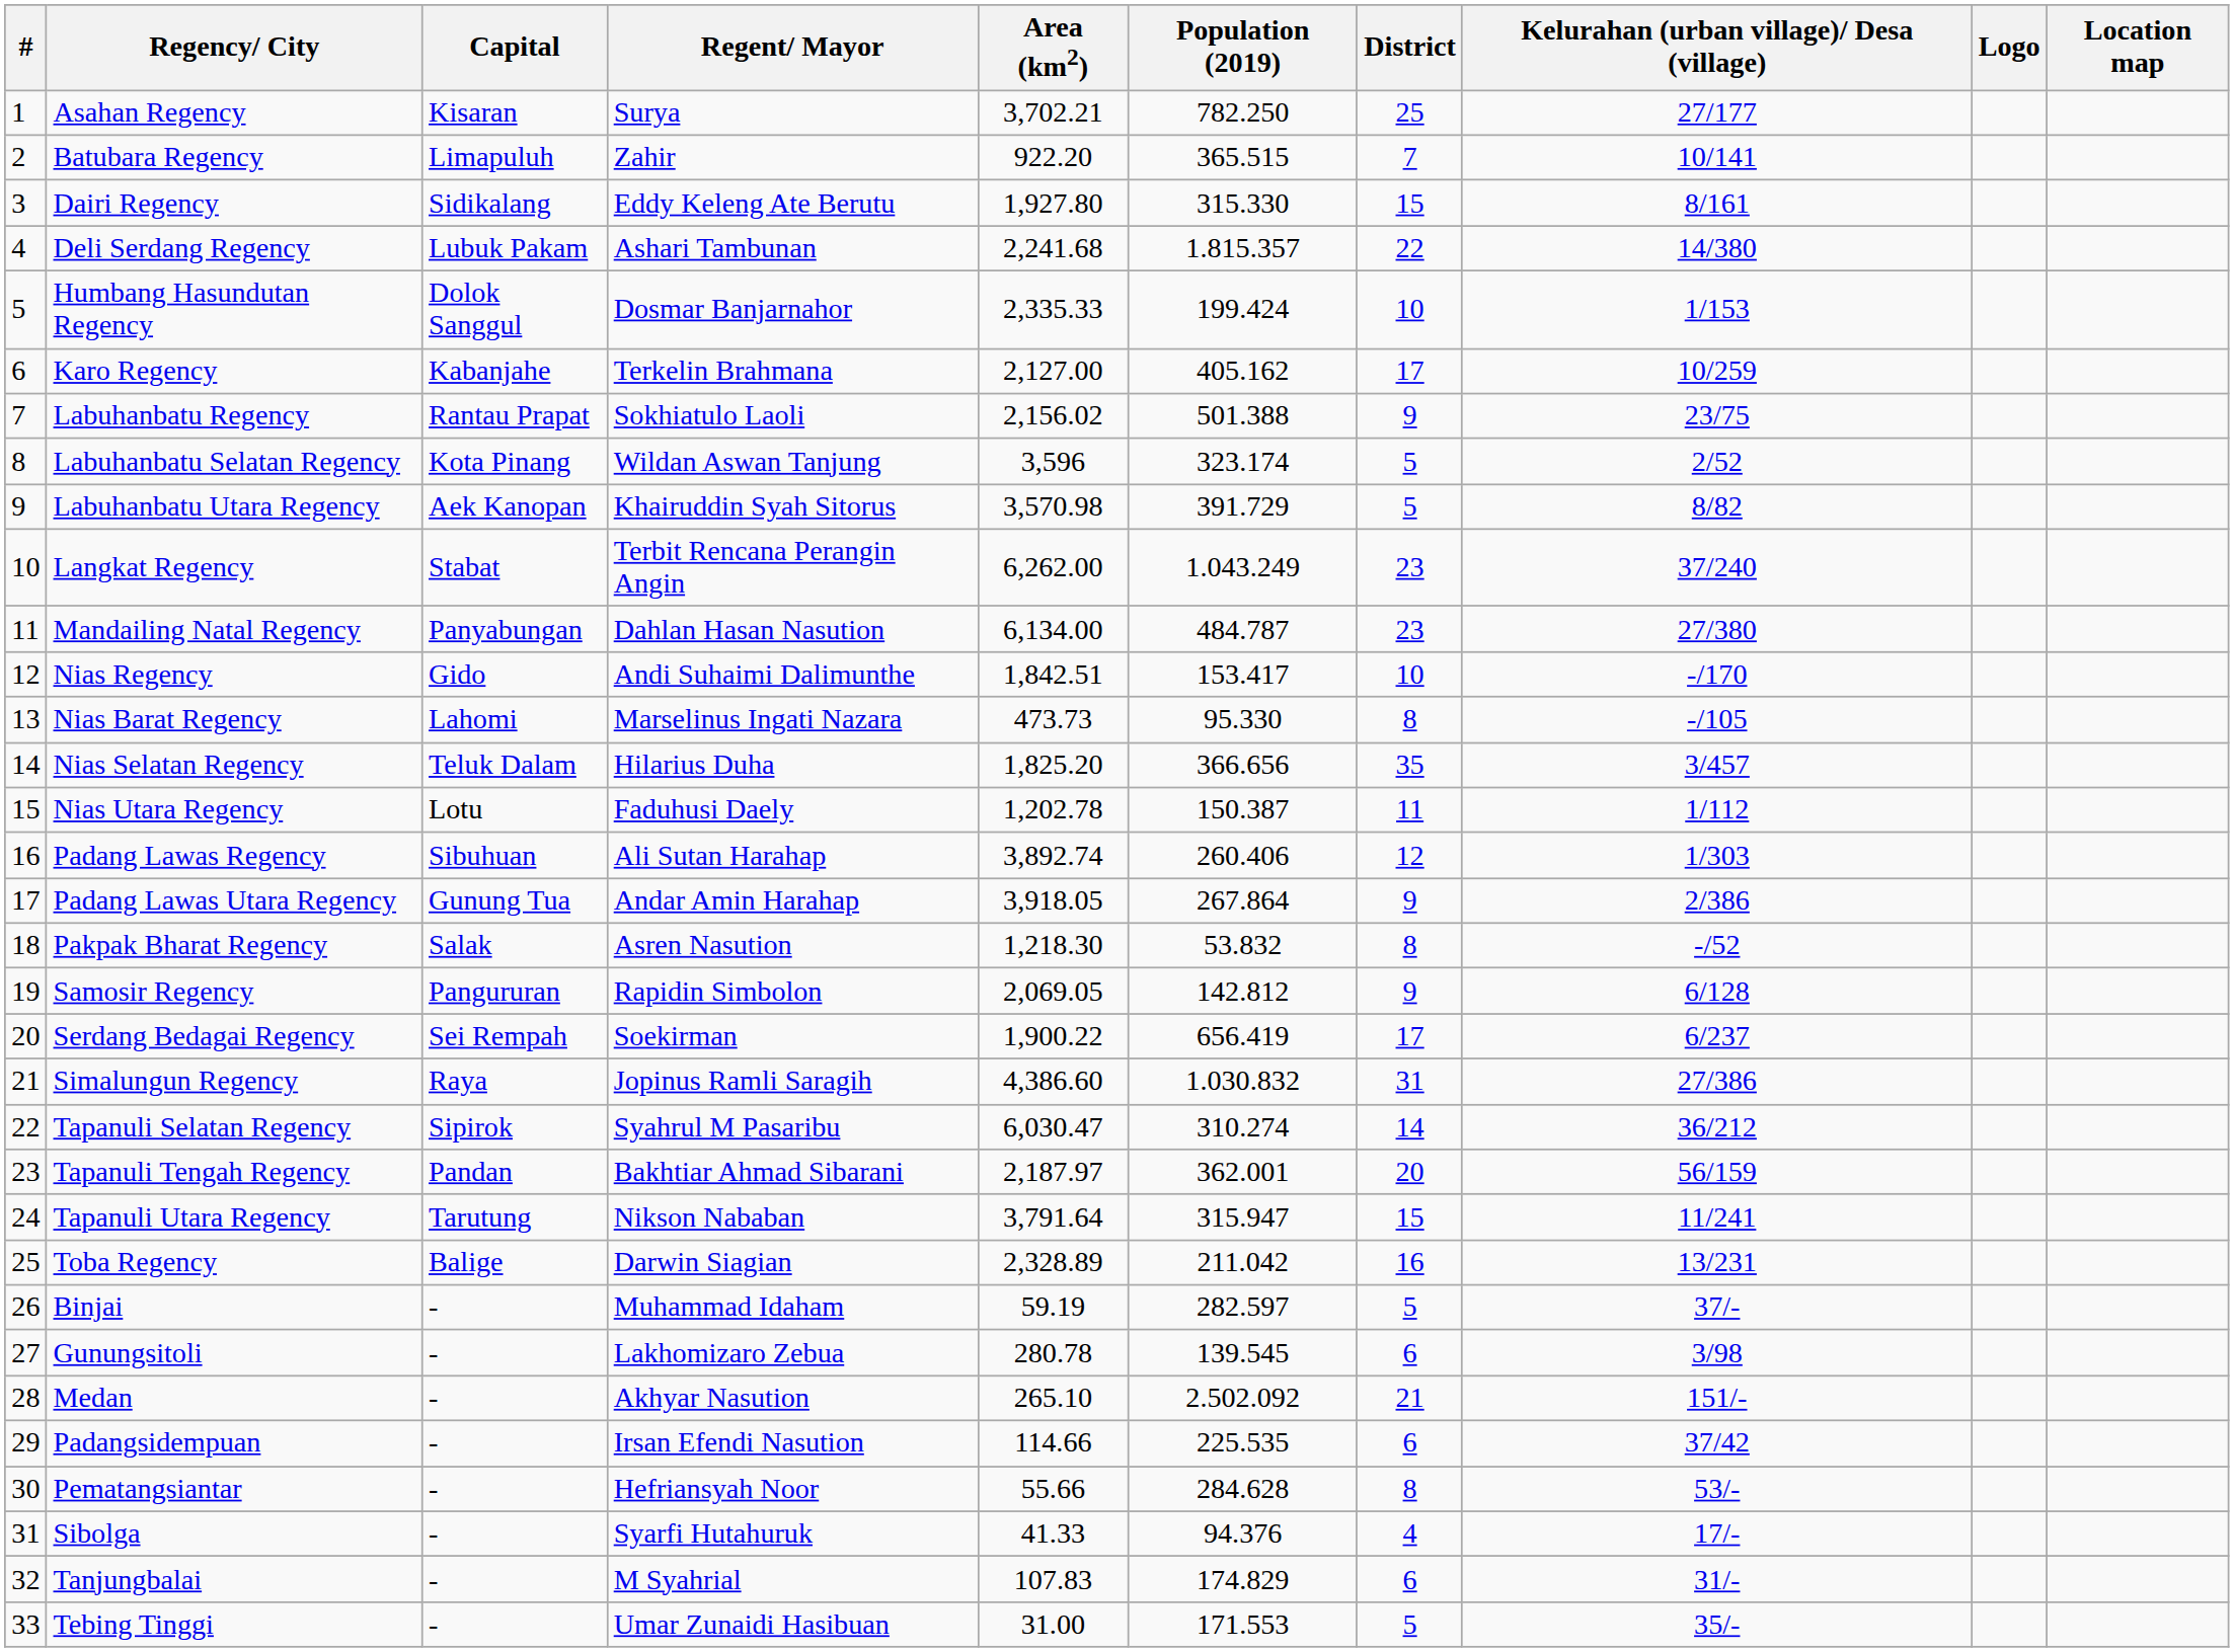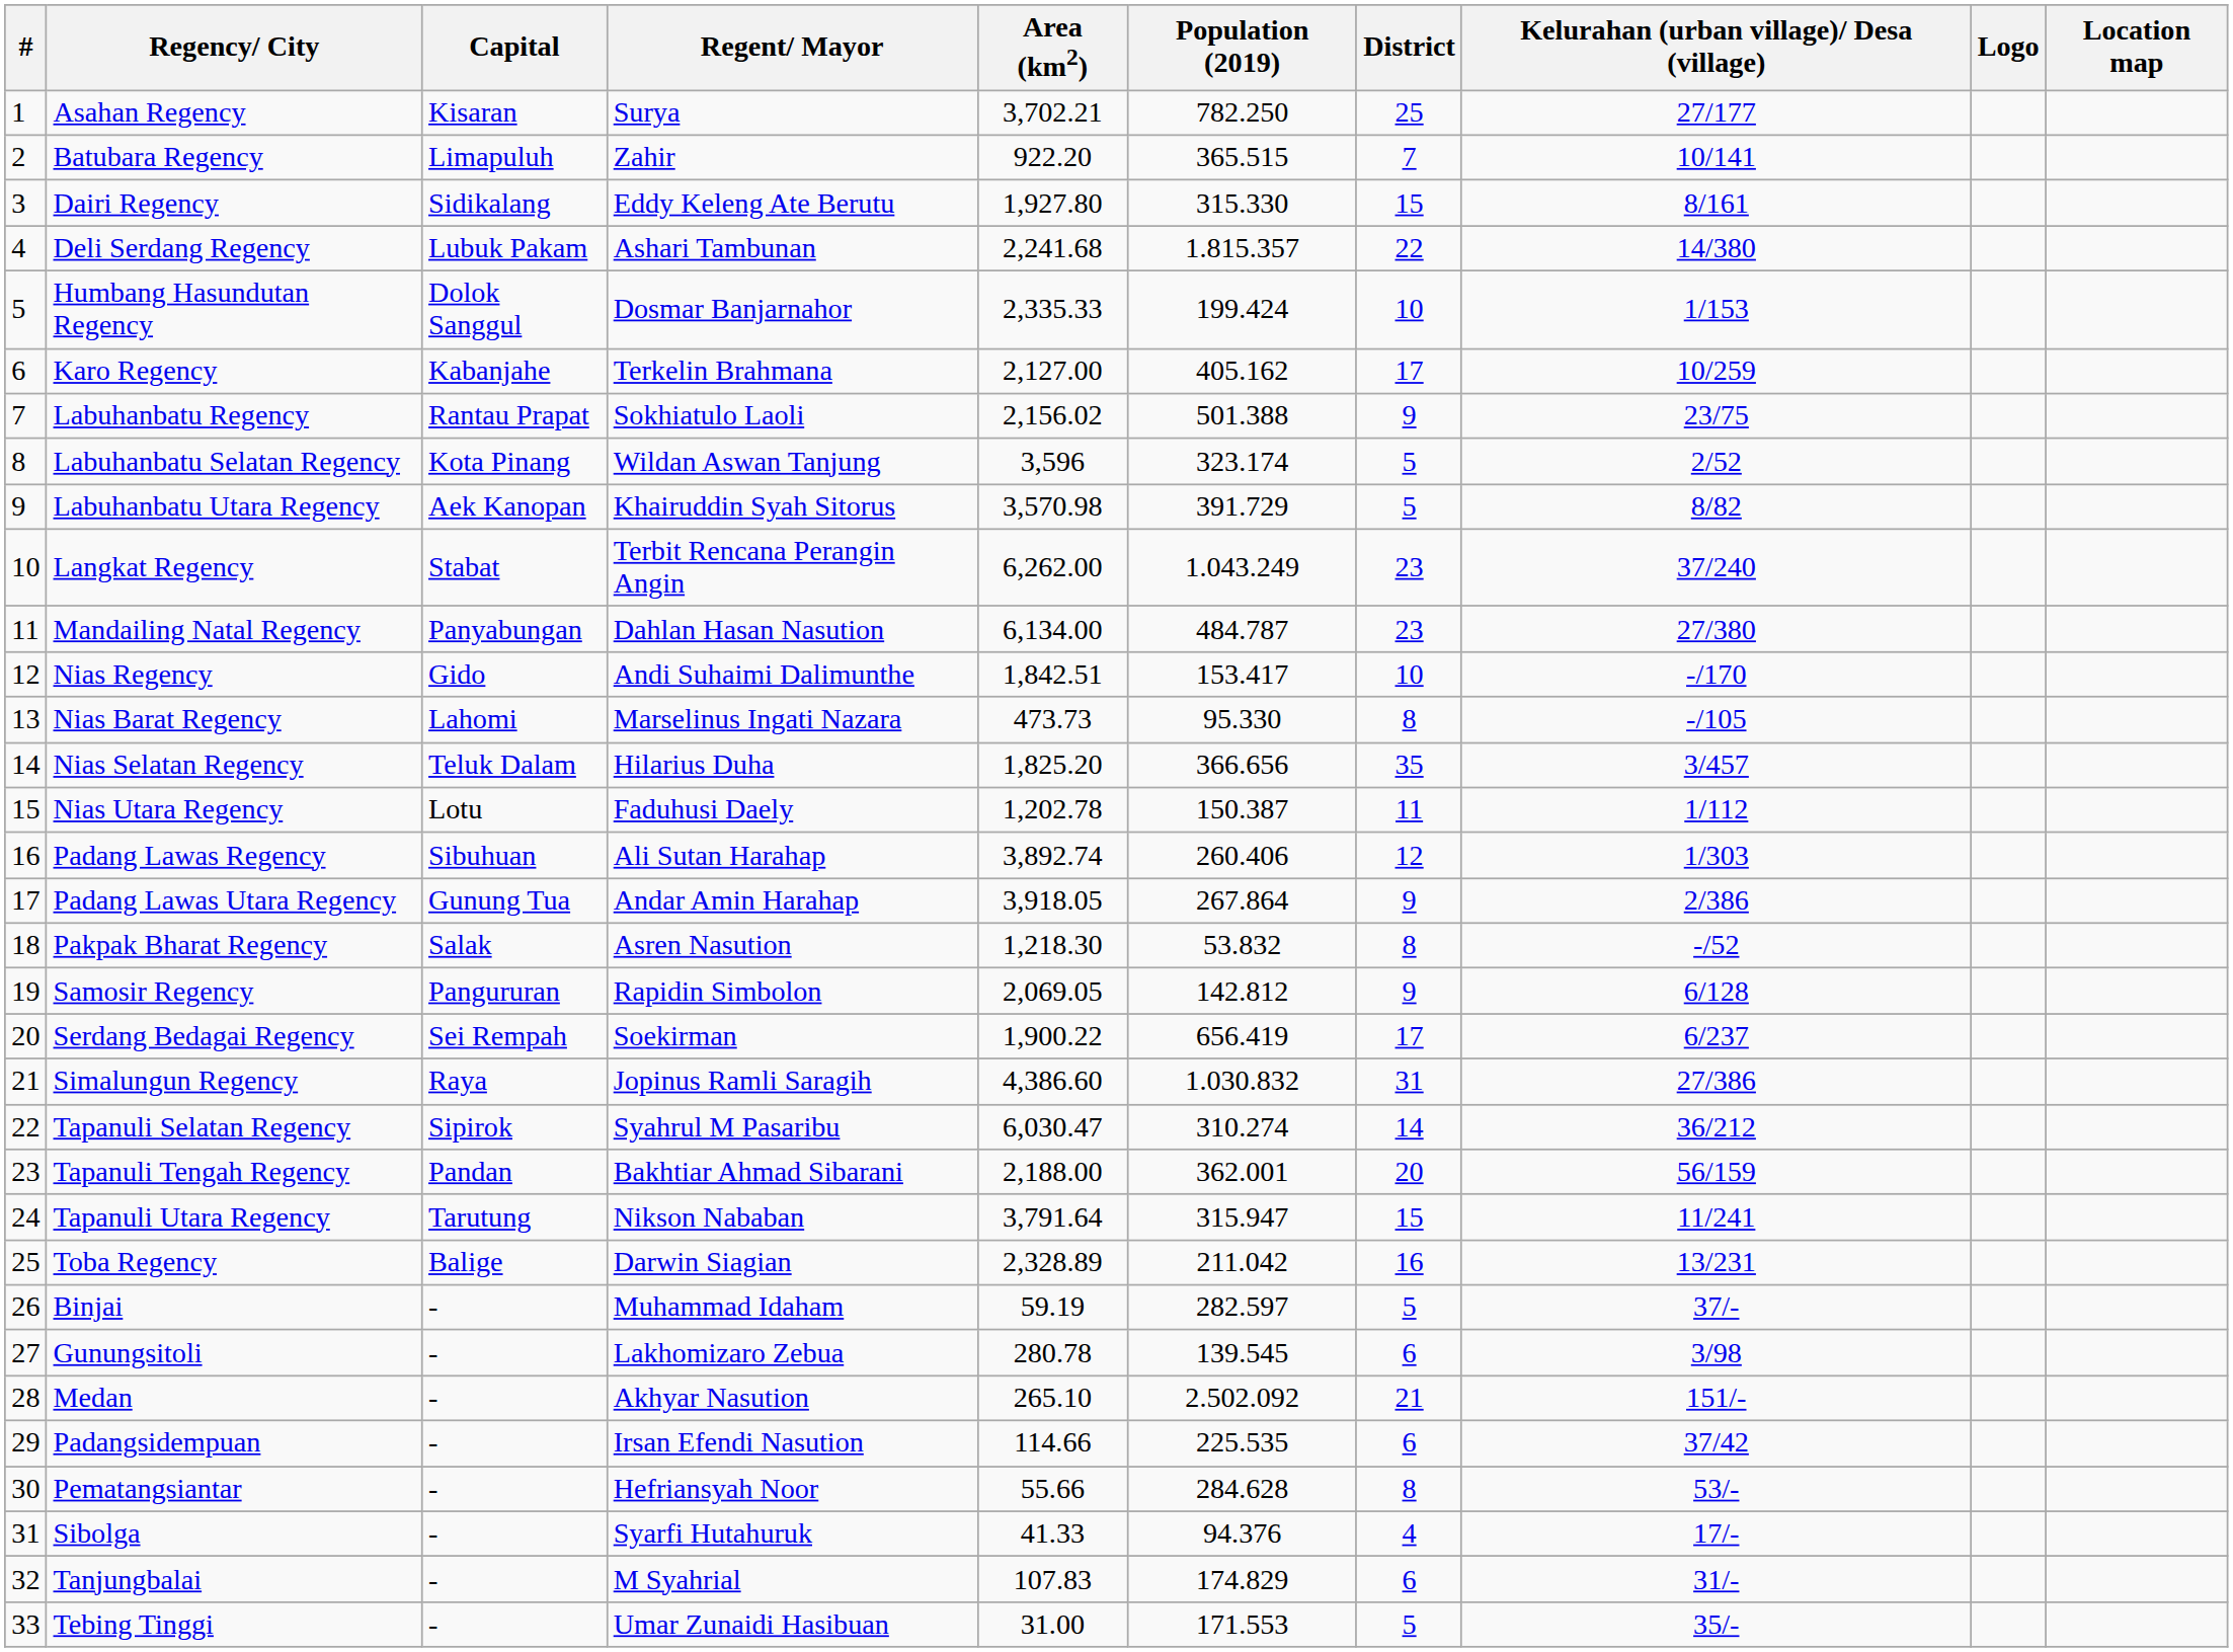Tapanuli Tengah Regency | Area (km2): 2,187.97 -> 2,188.00
